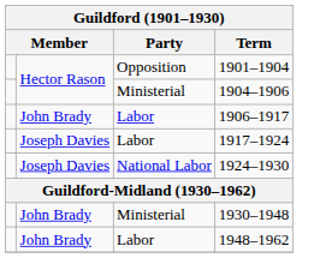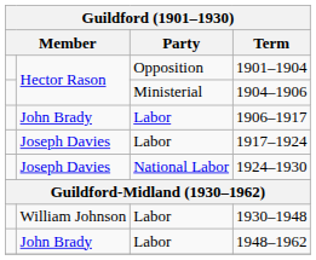1930–1948 | column 2: John Brady -> William Johnson
1930–1948 | Party: Ministerial -> Labor
